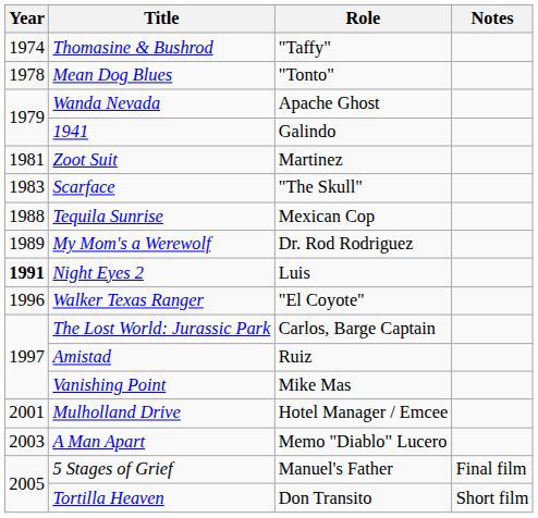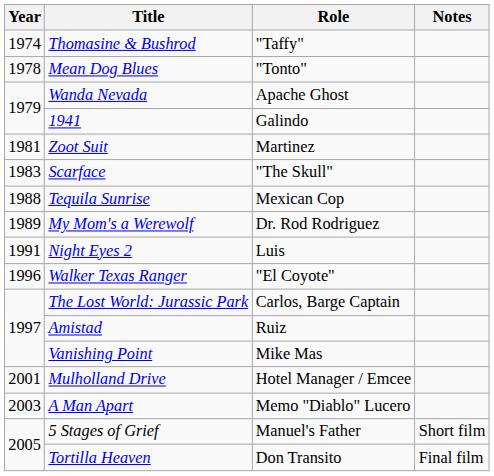Night Eyes 2 | Year: bold -> normal
5 Stages of Grief | Notes: Final film -> Short film
Tortilla Heaven | Notes: Short film -> Final film
